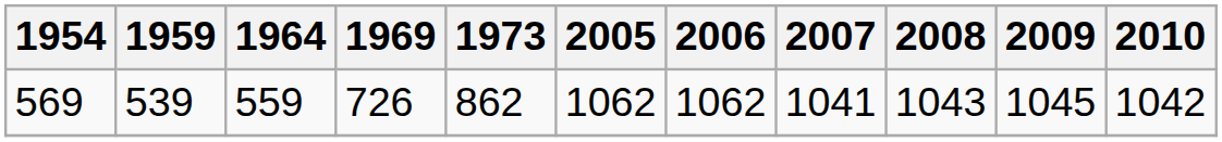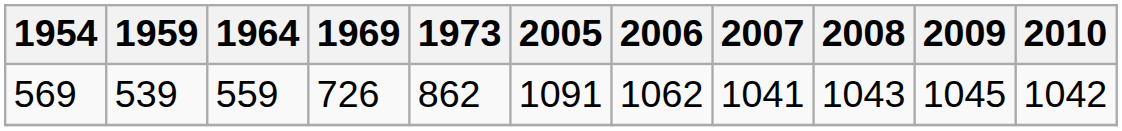569 | 2005: 1062 -> 1091
